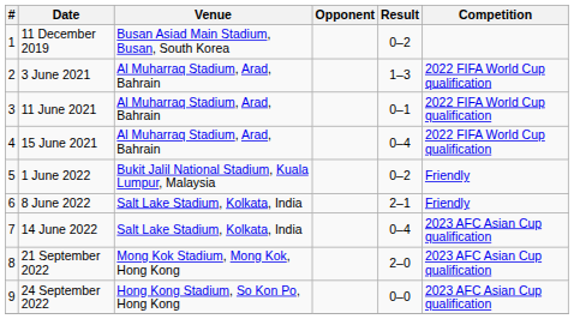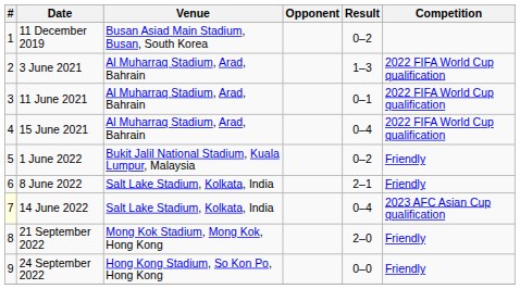14 June 2022 | #: no background -> lightyellow background
21 September 2022 | Competition: 2023 AFC Asian Cup qualification -> Friendly
24 September 2022 | Competition: 2023 AFC Asian Cup qualification -> Friendly
